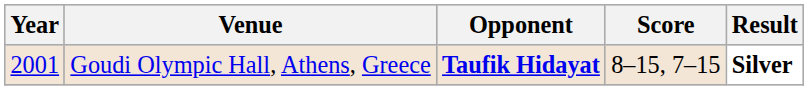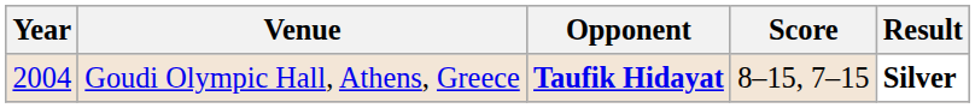Goudi Olympic Hall, Athens, Greece | Year: 2001 -> 2004
